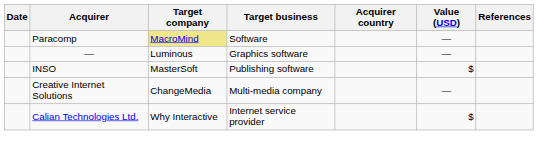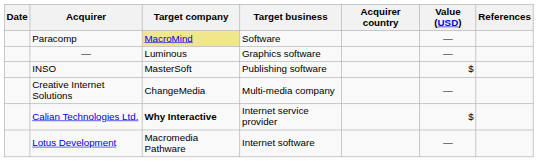Calian Technologies Ltd. | Target company: normal -> bold
+ row: Lotus Development | Macromedia Pathware | Internet software | —
